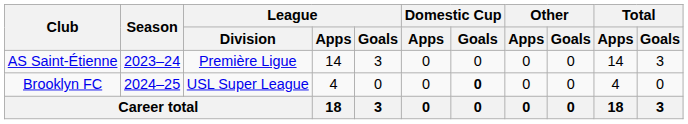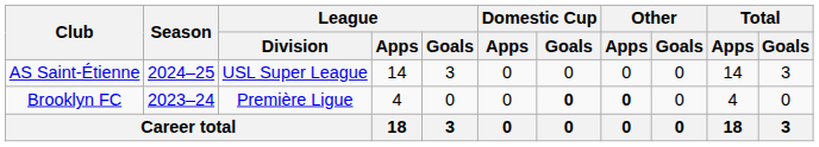AS Saint-Étienne | Season: 2023–24 -> 2024–25
AS Saint-Étienne | League / Division: Première Ligue -> USL Super League
Brooklyn FC | Season: 2024–25 -> 2023–24
Brooklyn FC | League / Division: USL Super League -> Première Ligue
Brooklyn FC | Other / Apps: normal -> bold
